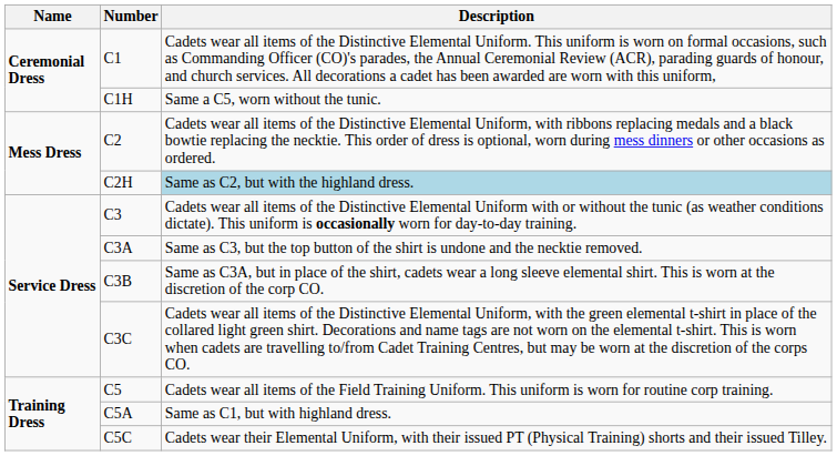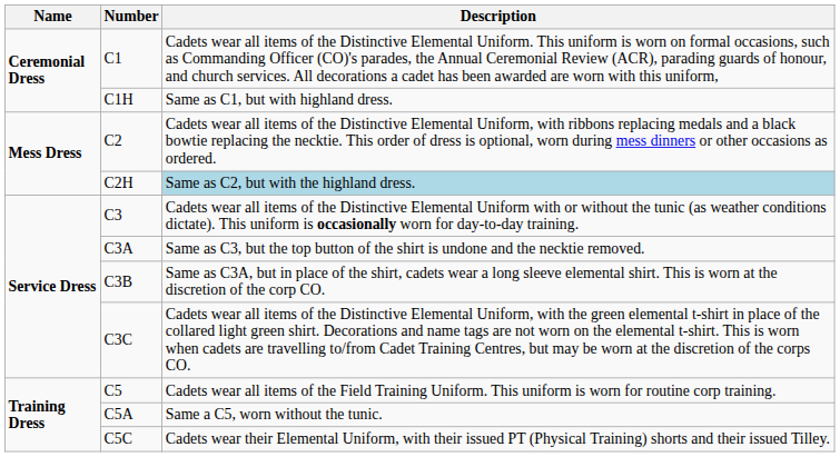C1H | Description: Same a C5, worn without the tunic. -> Same as C1, but with highland dress.
C5A | Description: Same as C1, but with highland dress. -> Same a C5, worn without the tunic.
